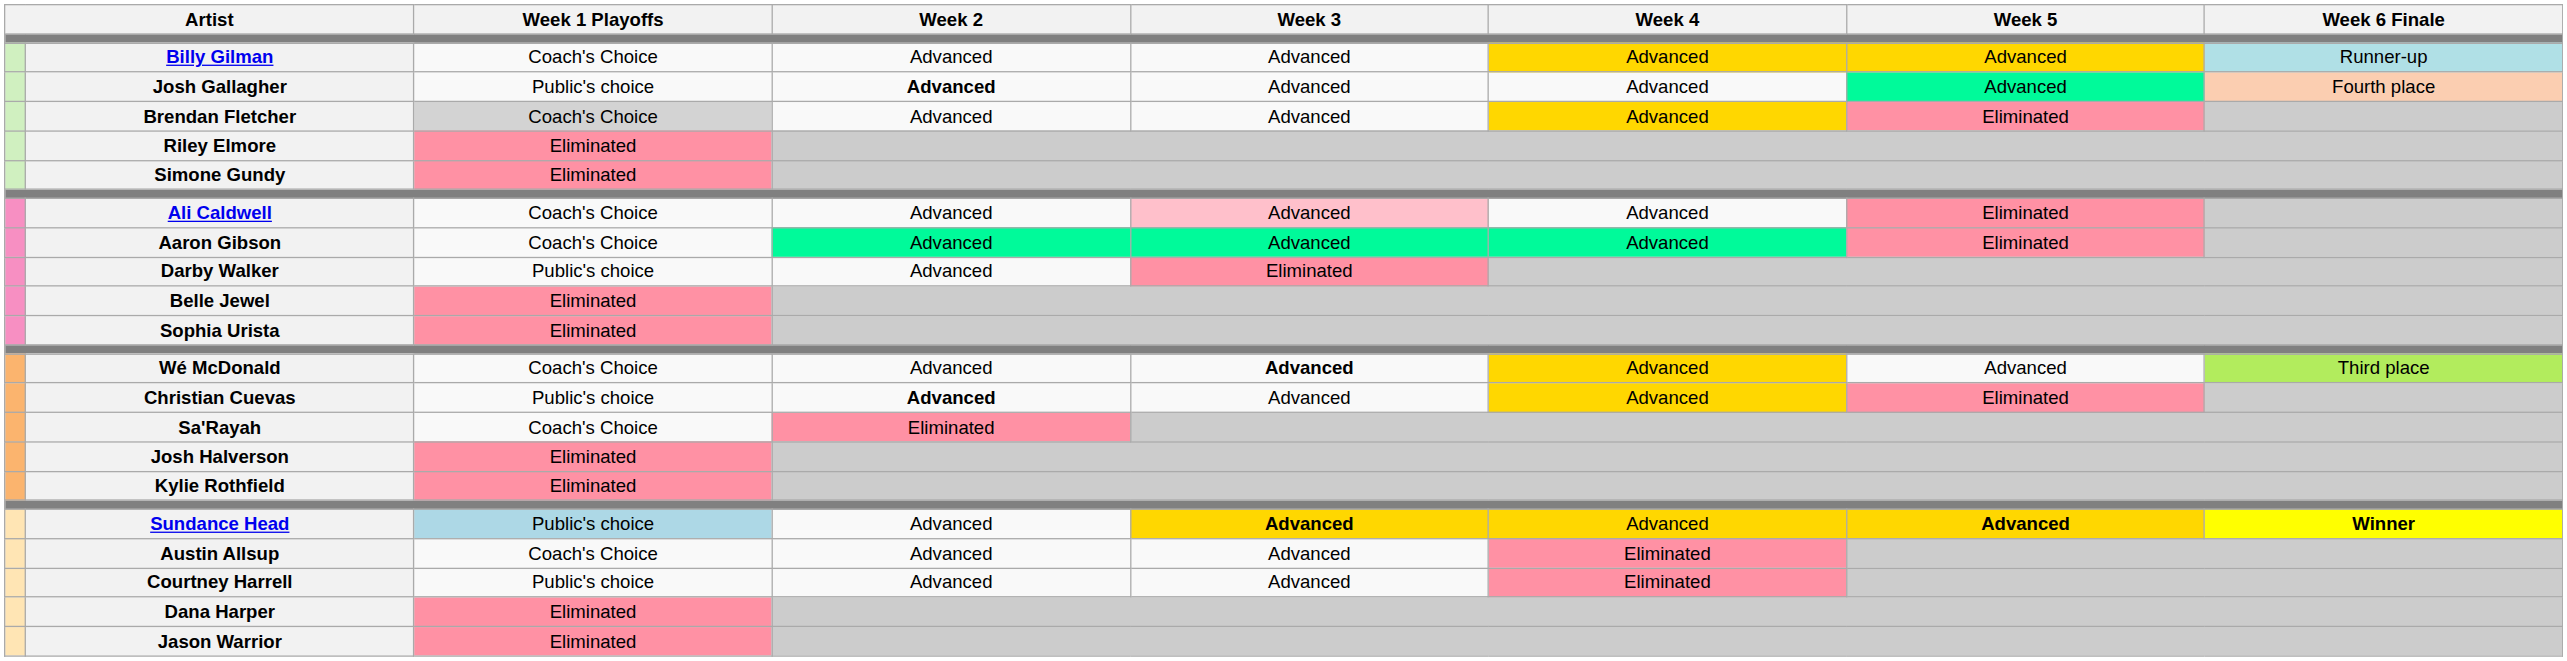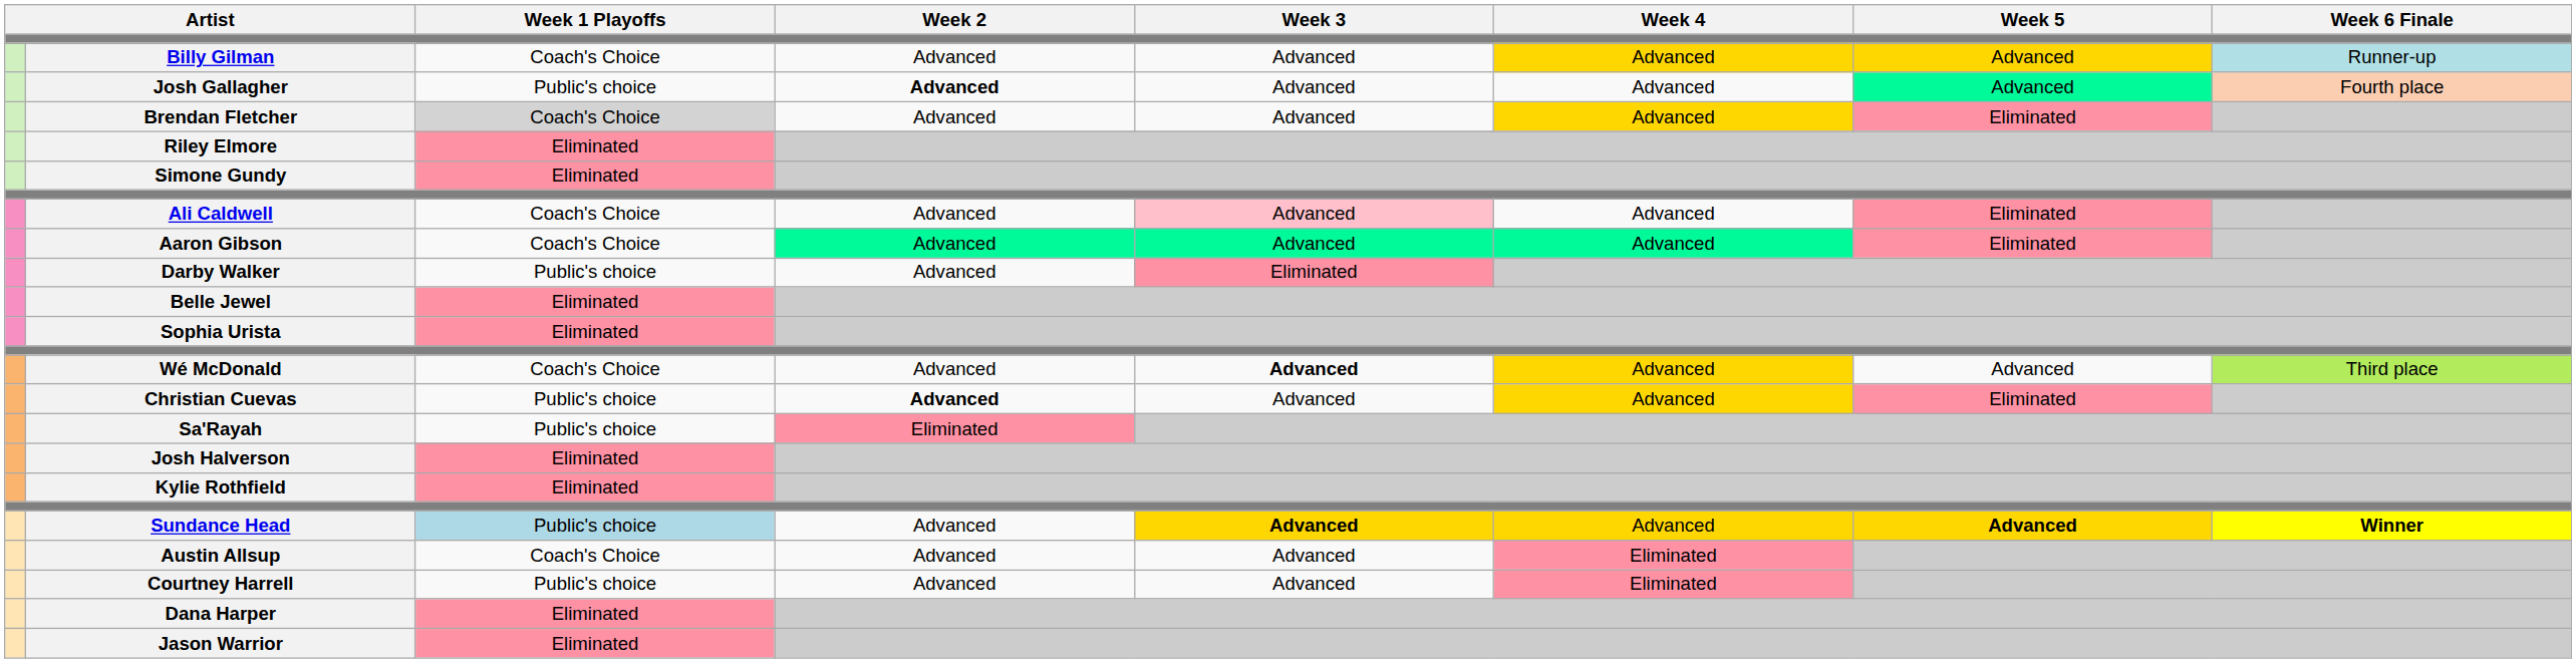Sa'Rayah | Week 1 Playoffs: Coach's Choice -> Public's choice
